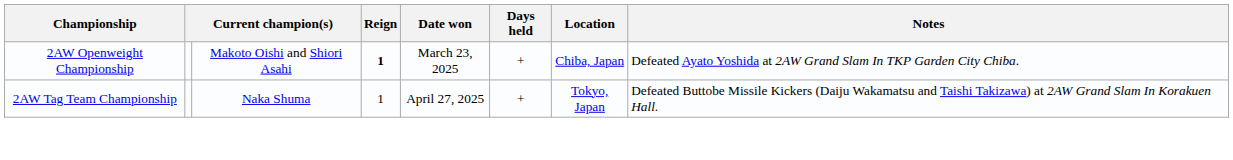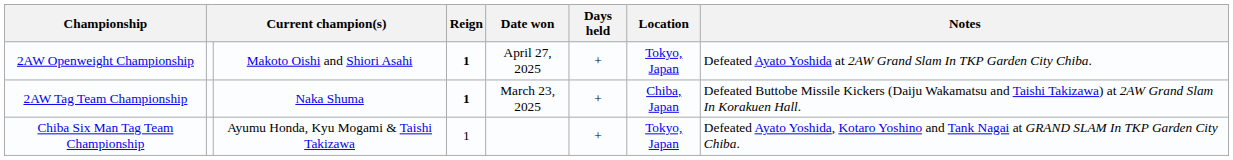2AW Openweight Championship | Date won: March 23, 2025 -> April 27, 2025
2AW Openweight Championship | Location: Chiba, Japan -> Tokyo, Japan
2AW Tag Team Championship | Reign: normal -> bold
2AW Tag Team Championship | Date won: April 27, 2025 -> March 23, 2025
2AW Tag Team Championship | Location: Tokyo, Japan -> Chiba, Japan
+ row: Chiba Six Man Tag Team Championship | Ayumu Honda, Kyu Mogami & Taishi Takizawa | 1 | + | Tokyo, Japan | Defeated Ayato Yoshida, Kotaro Yoshino and Tank Nagai at GRAND SLAM In TKP Garden City Chiba.
